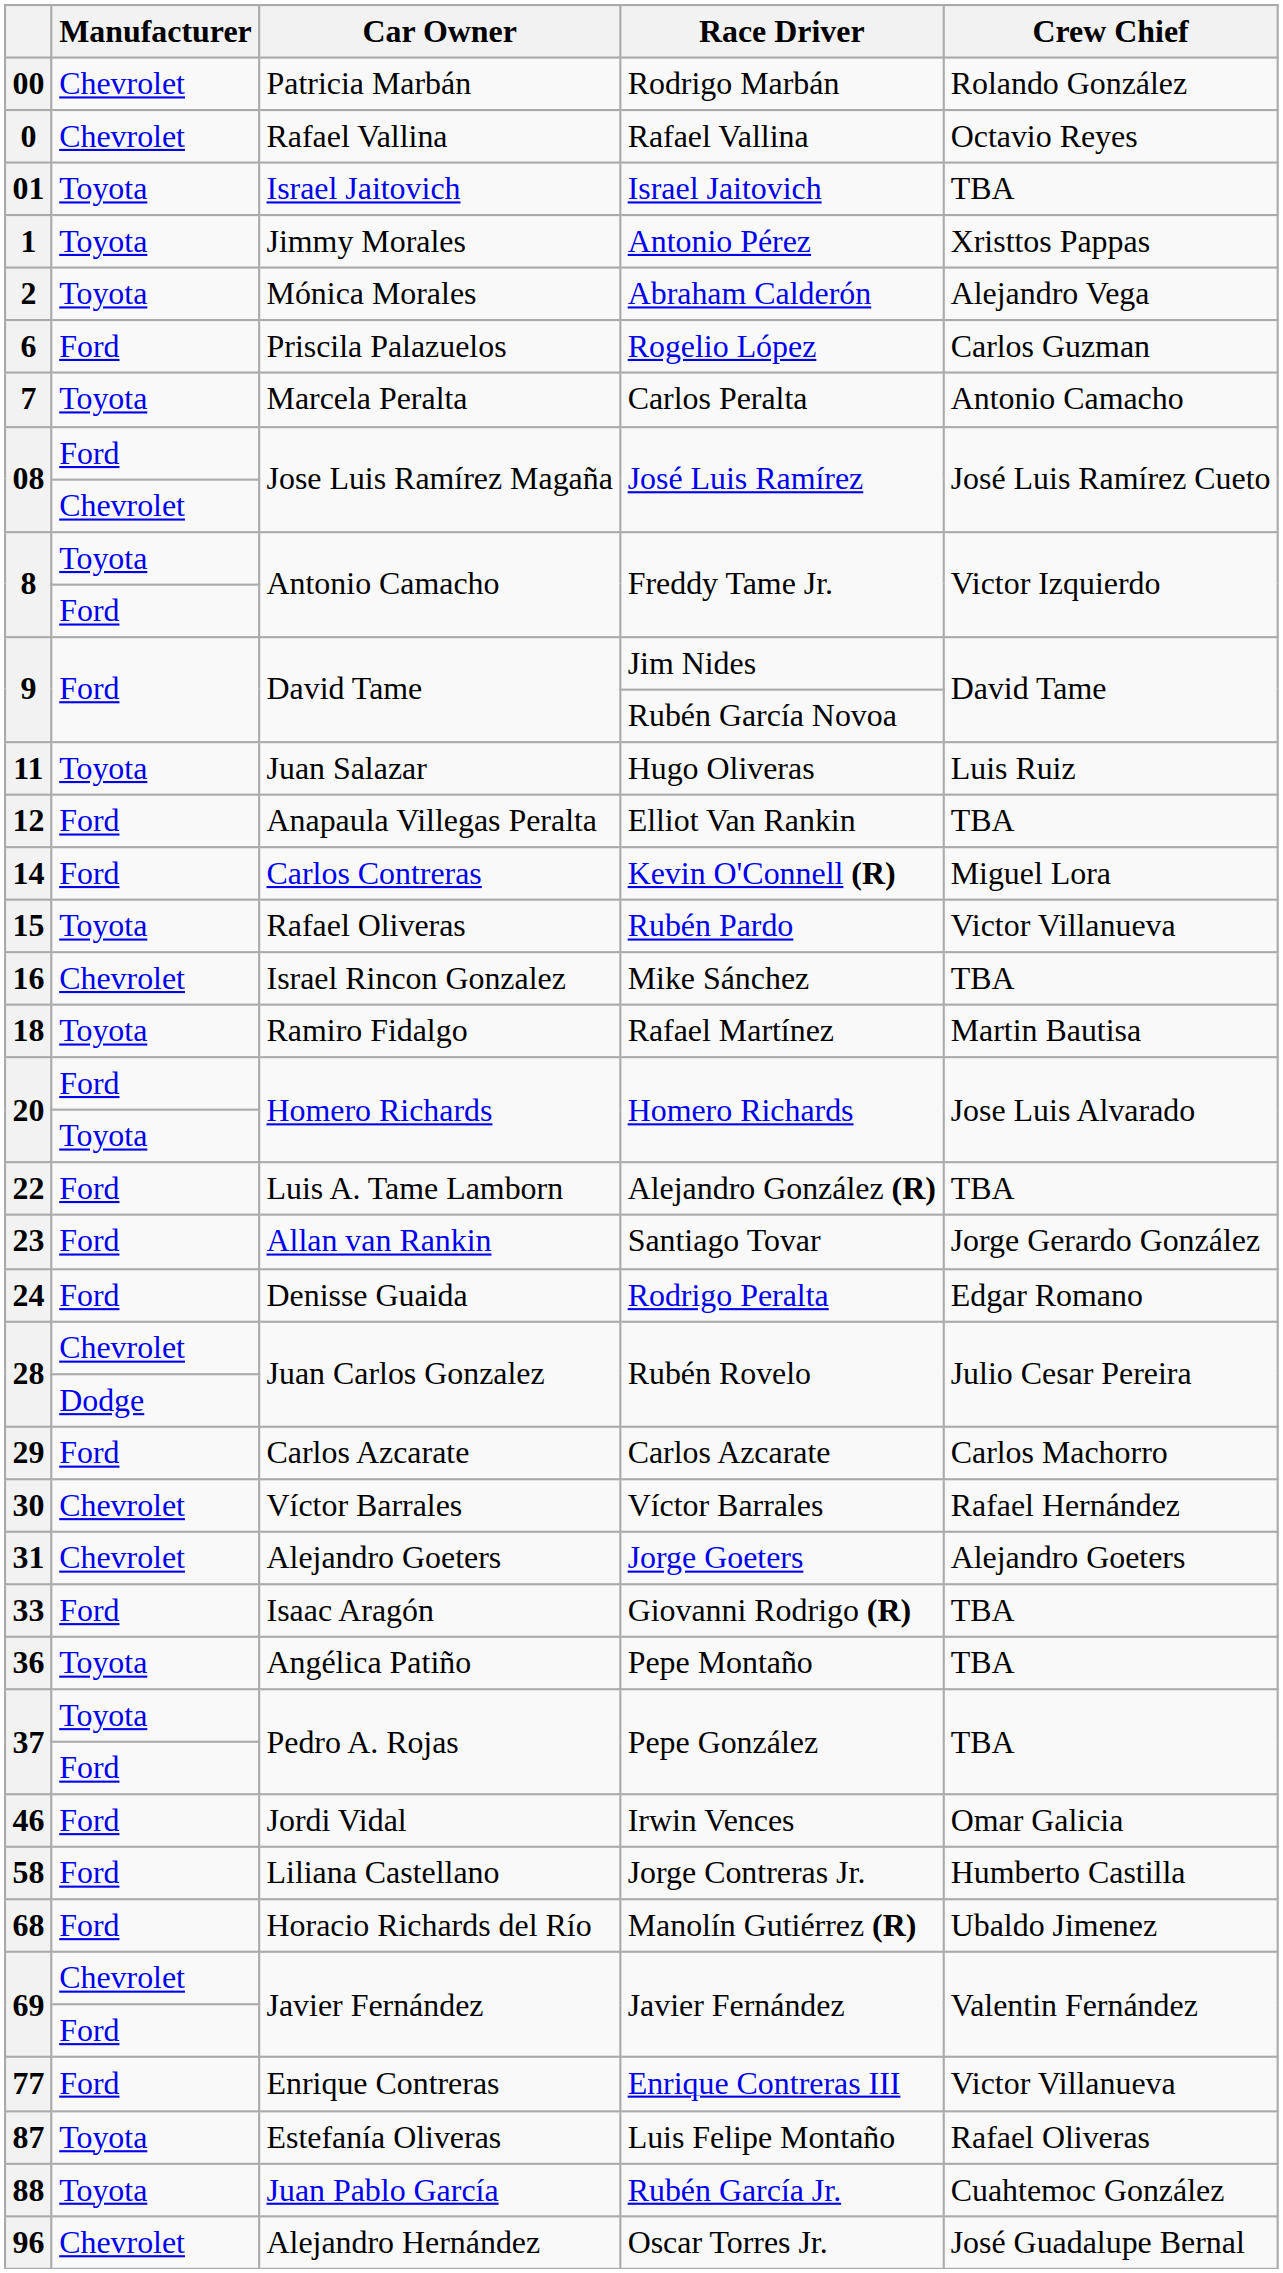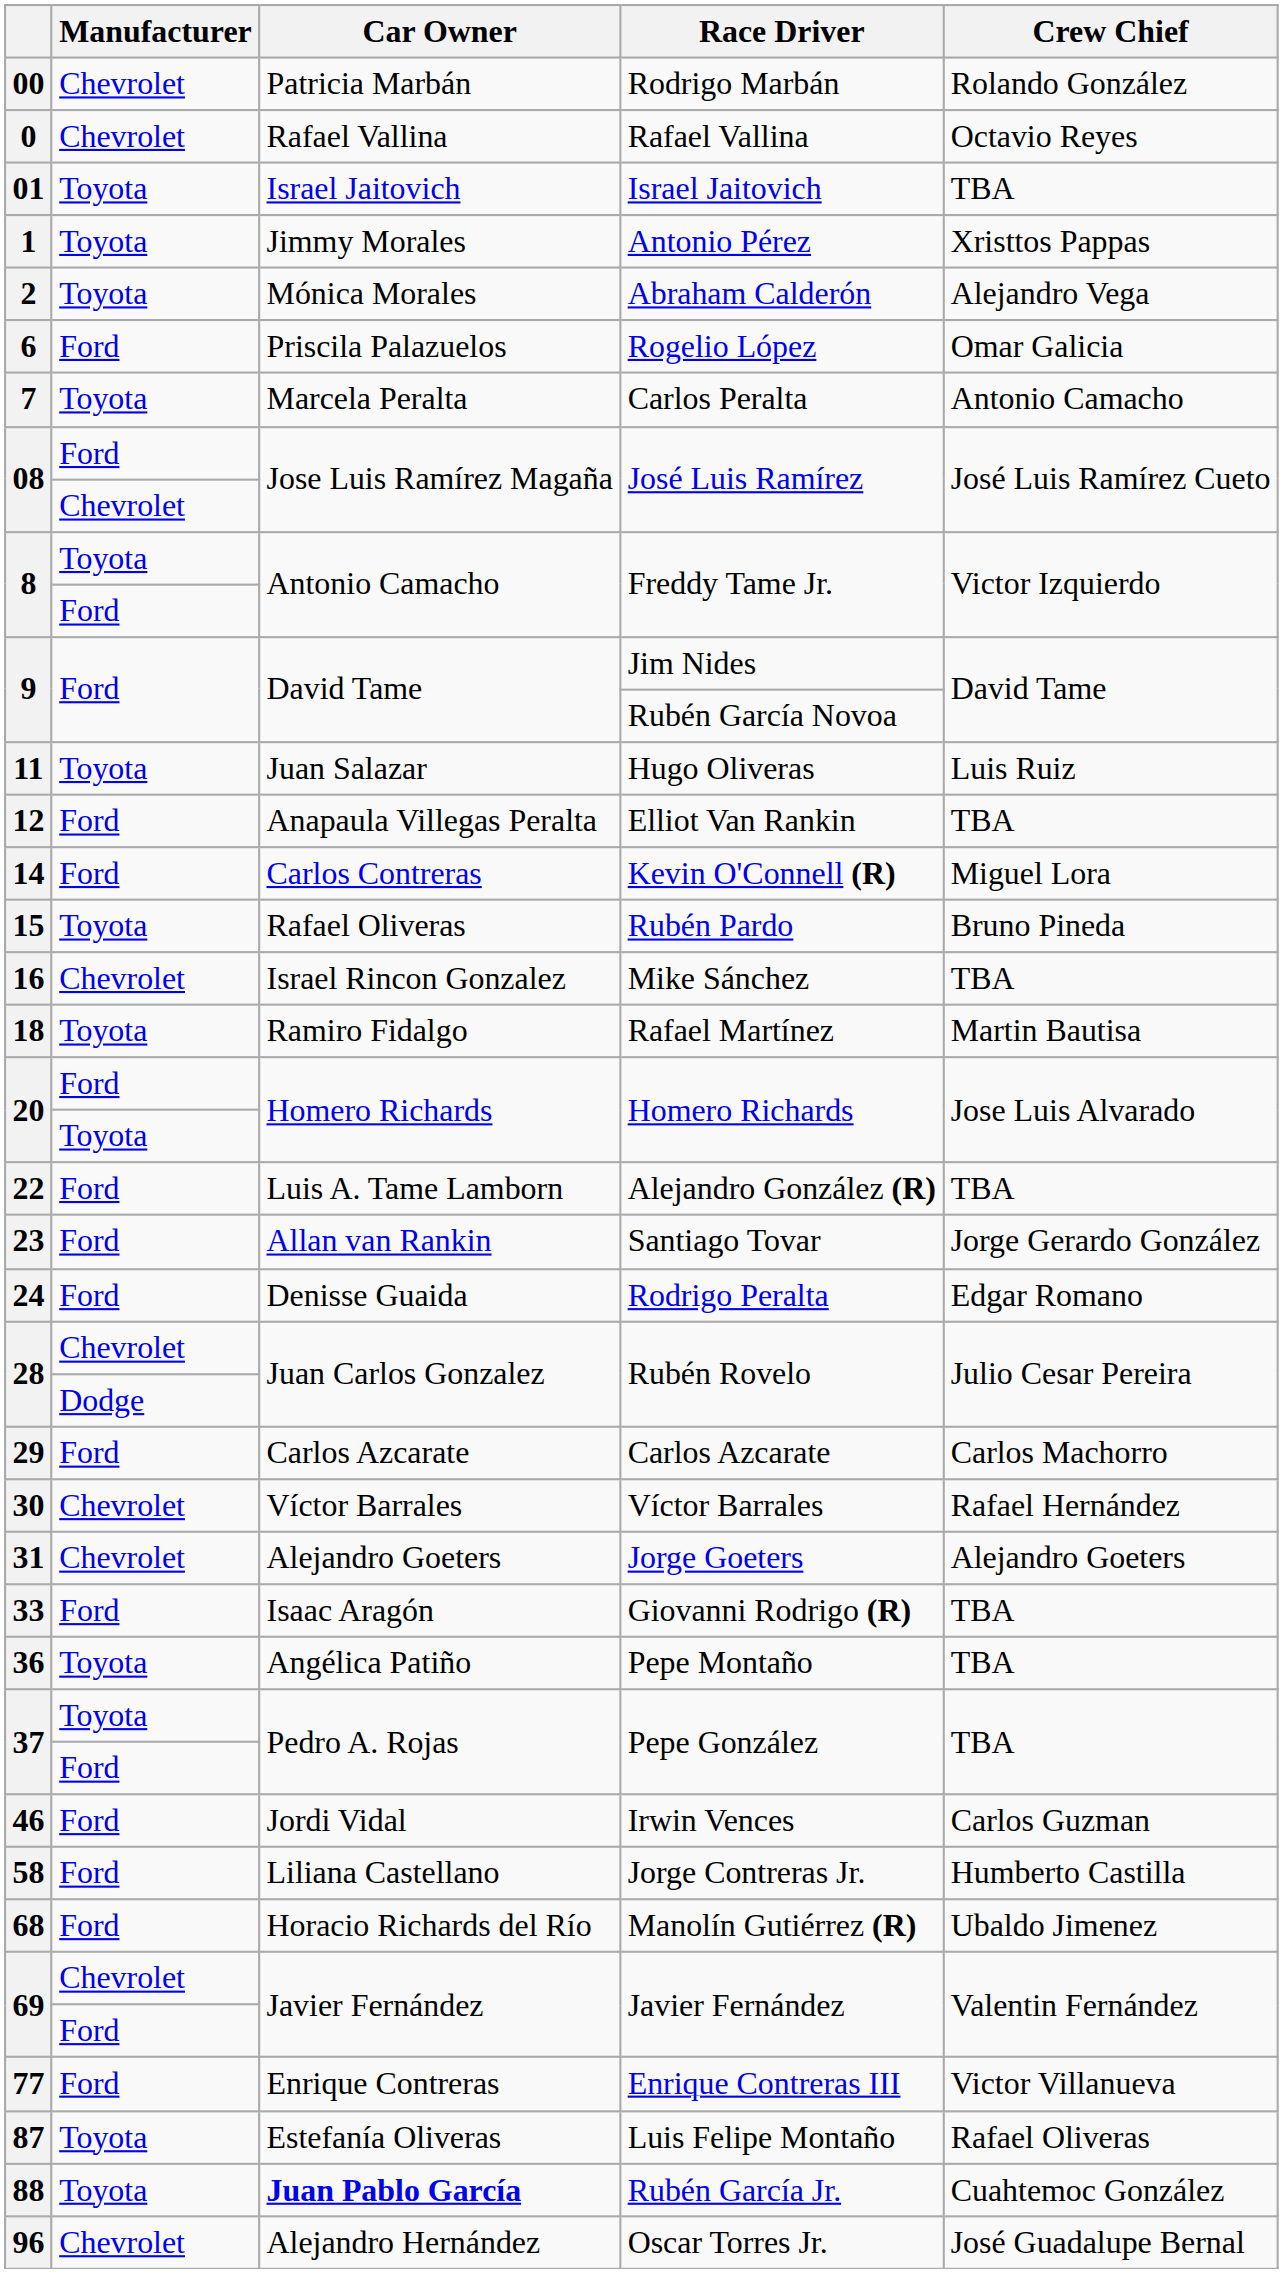Rogelio López | Crew Chief: Carlos Guzman -> Omar Galicia
Rubén Pardo | Crew Chief: Victor Villanueva -> Bruno Pineda
Irwin Vences | Crew Chief: Omar Galicia -> Carlos Guzman
Rubén García Jr. | Car Owner: normal -> bold
